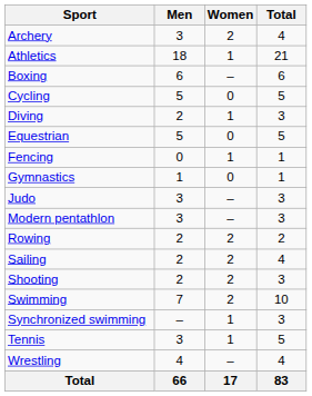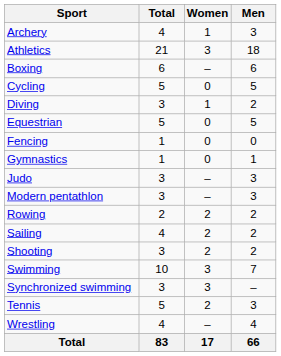columns swapped: Men <-> Total
Archery | Women: 2 -> 1
Athletics | Women: 1 -> 3
Fencing | Women: 1 -> 0
Swimming | Women: 2 -> 3
Synchronized swimming | Women: 1 -> 3
Tennis | Women: 1 -> 2
